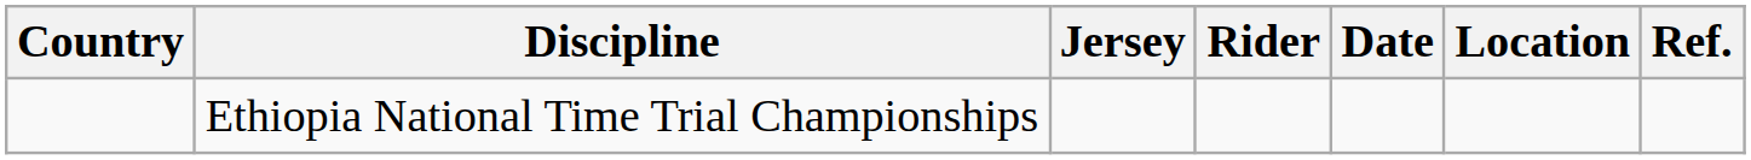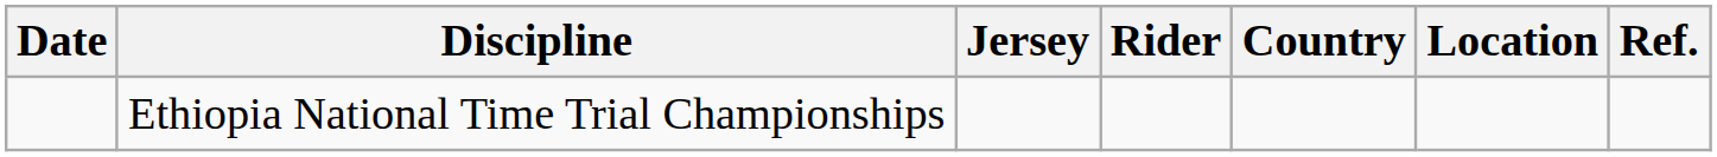columns swapped: Date <-> Country
